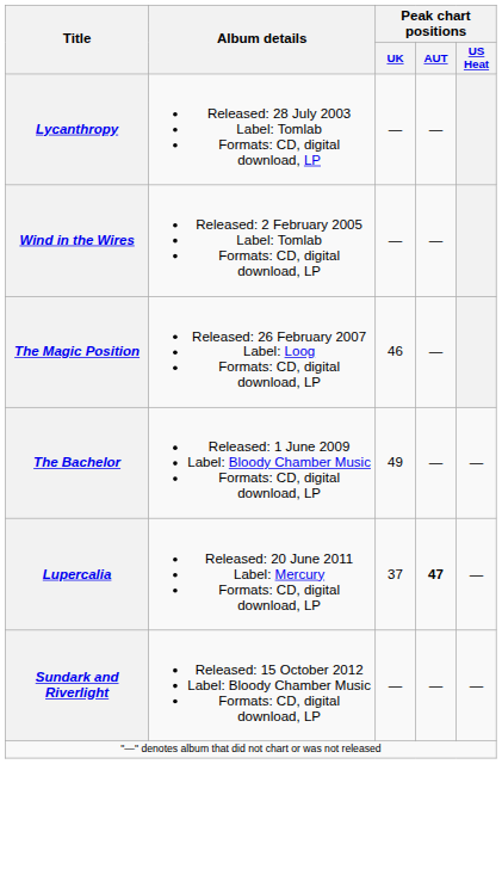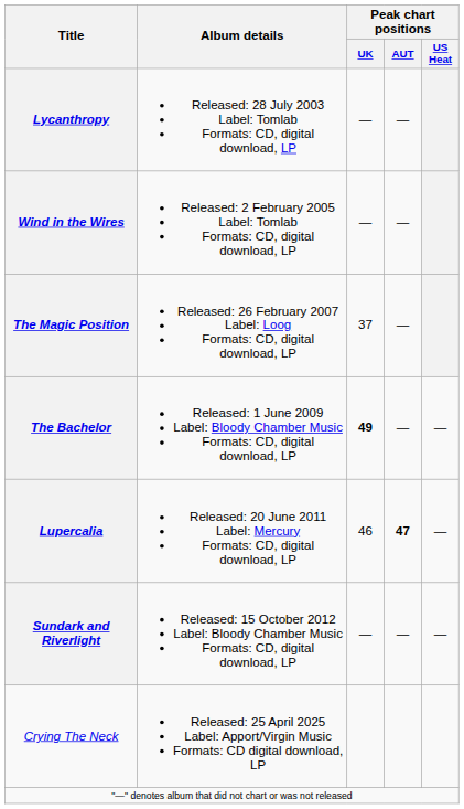The Magic Position | Peak chart positions / UK: 46 -> 37
The Bachelor | Peak chart positions / UK: normal -> bold
Lupercalia | Peak chart positions / UK: 37 -> 46
+ row: Crying The Neck | Released: 25 April 2025 Label: Apport/Virgin Music Formats: CD digital download, LP
